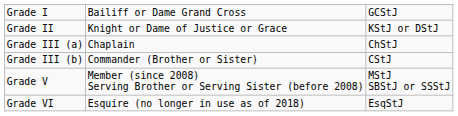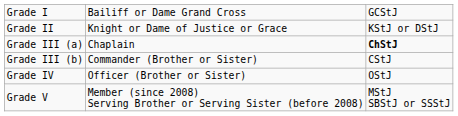Grade III (a) | column 3: normal -> bold
+ row: Grade IV | Officer (Brother or Sister) | OStJ
- row: Grade VI | Esquire (no longer in use as of 2018) | EsqStJ
